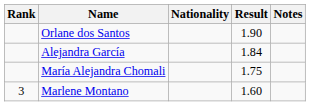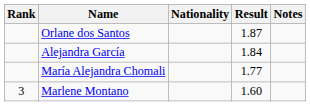Orlane dos Santos | Result: 1.90 -> 1.87
María Alejandra Chomali | Result: 1.75 -> 1.77
